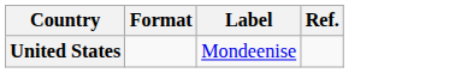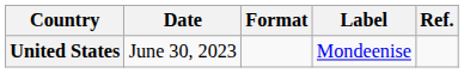+ column: Date | June 30, 2023
